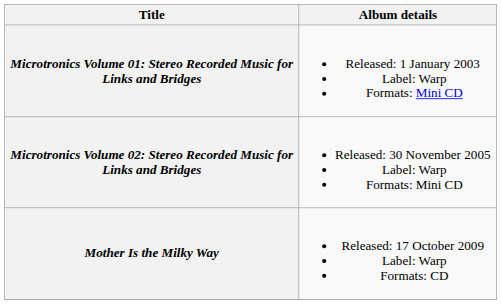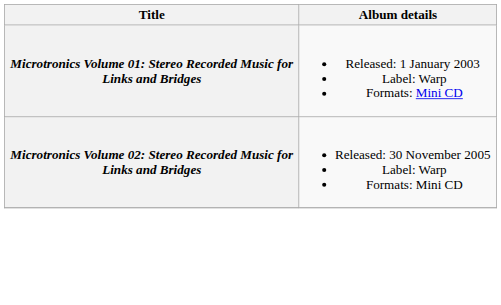- row: Mother Is the Milky Way | Released: 17 October 2009 Label: Warp Formats: CD
